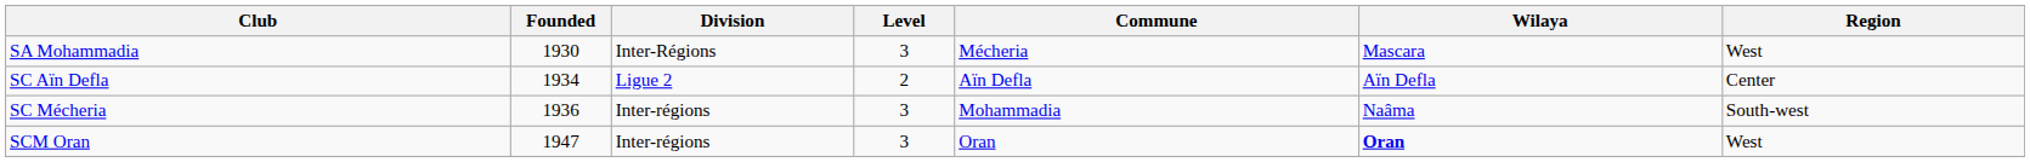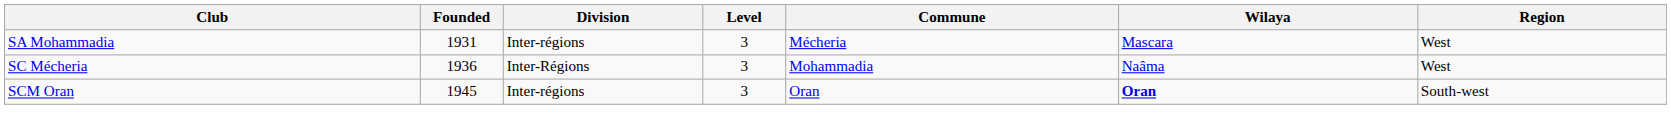SA Mohammadia | Founded: 1930 -> 1931
SA Mohammadia | Division: Inter-Régions -> Inter-régions
- row: SC Aïn Defla | 1934 | Ligue 2 | 2 | Aïn Defla | Aïn Defla | Center
SC Mécheria | Division: Inter-régions -> Inter-Régions
SC Mécheria | Region: South-west -> West
SCM Oran | Founded: 1947 -> 1945
SCM Oran | Region: West -> South-west
